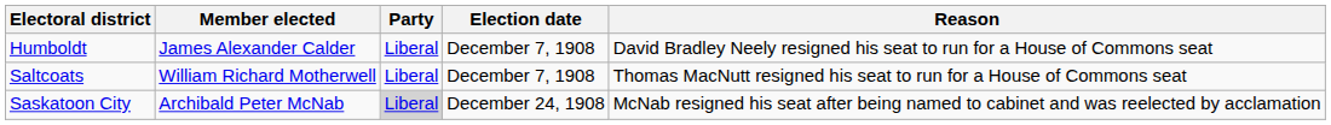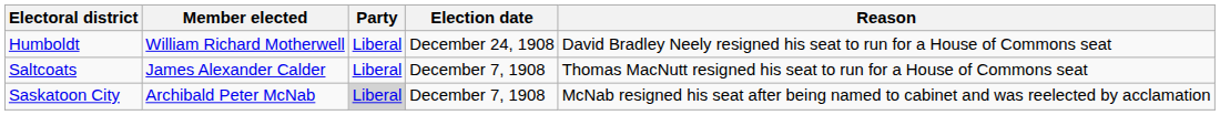Humboldt | Member elected: James Alexander Calder -> William Richard Motherwell
Humboldt | Election date: December 7, 1908 -> December 24, 1908
Saltcoats | Member elected: William Richard Motherwell -> James Alexander Calder
Saskatoon City | Election date: December 24, 1908 -> December 7, 1908
